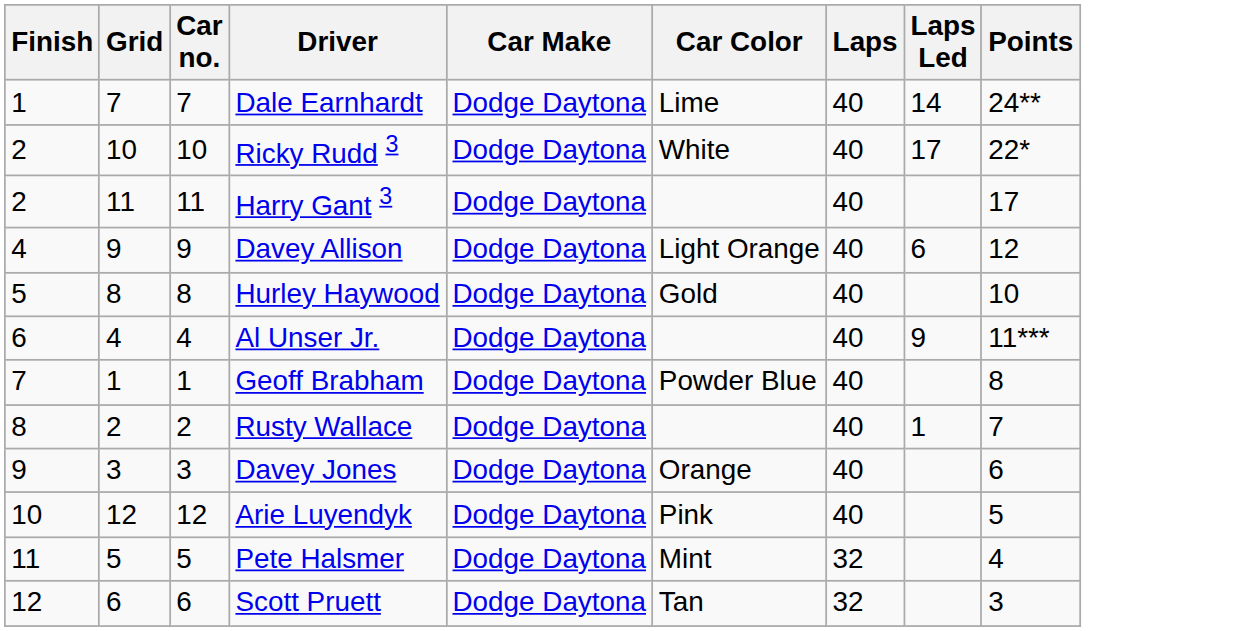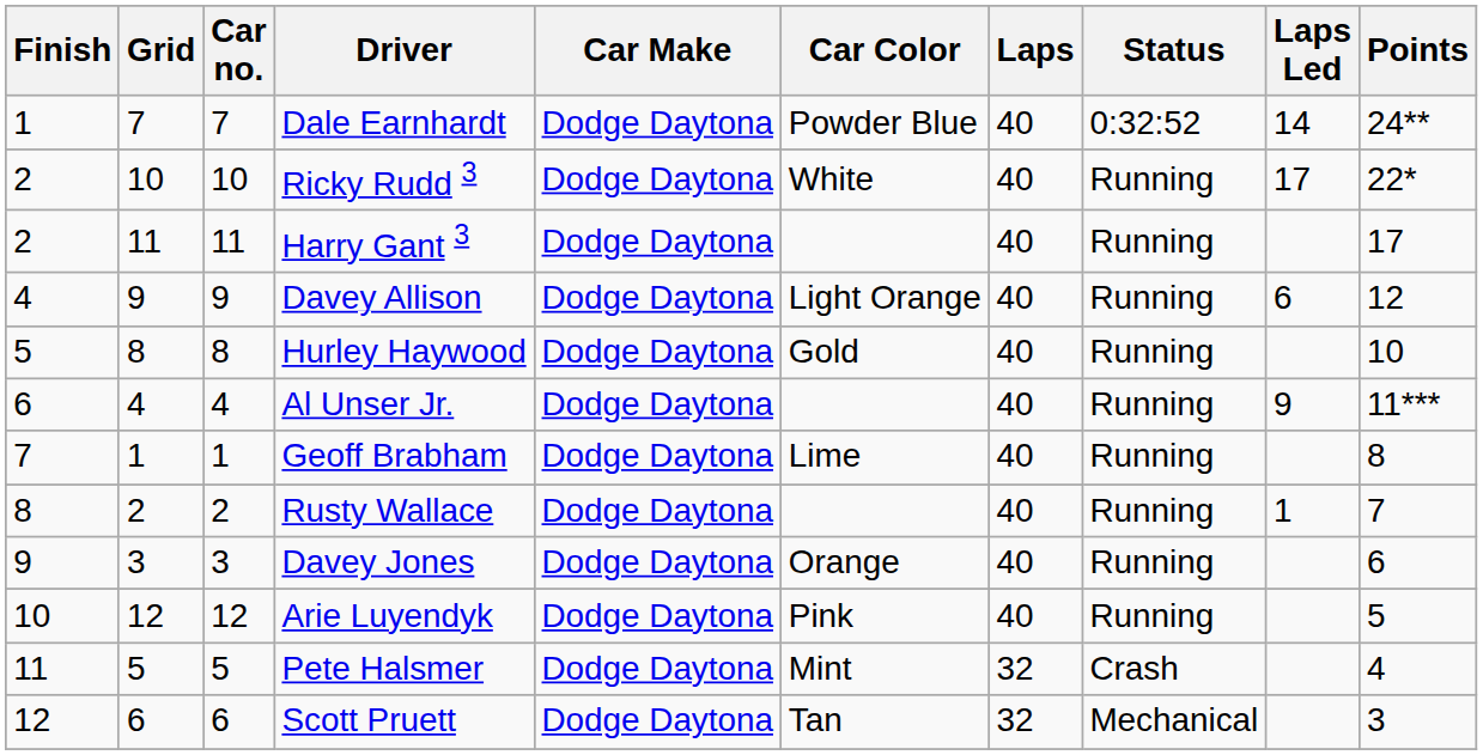+ column: Status | 0:32:52 | Running | Running | Running | Running | Running | Running | Running | Running | Running | Crash | Mechanical
Dale Earnhardt | Car Color: Lime -> Powder Blue
Geoff Brabham | Car Color: Powder Blue -> Lime
